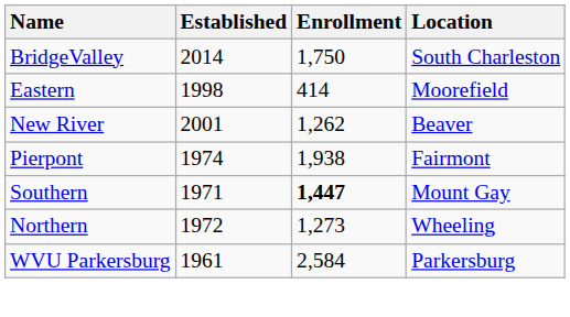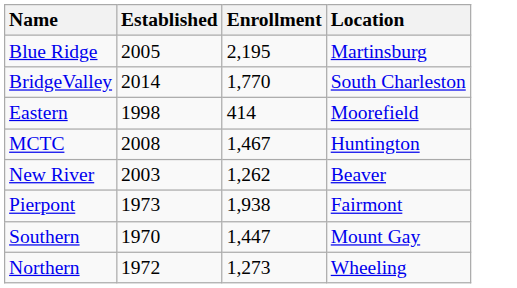+ row: Blue Ridge | 2005 | 2,195 | Martinsburg
BridgeValley | Enrollment: 1,750 -> 1,770
+ row: MCTC | 2008 | 1,467 | Huntington
New River | Established: 2001 -> 2003
Pierpont | Established: 1974 -> 1973
Southern | Established: 1971 -> 1970
Southern | Enrollment: bold -> normal
- row: WVU Parkersburg | 1961 | 2,584 | Parkersburg
